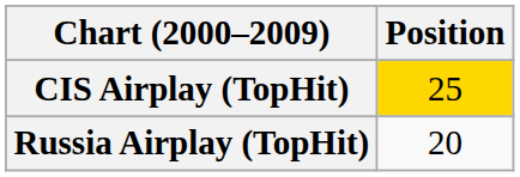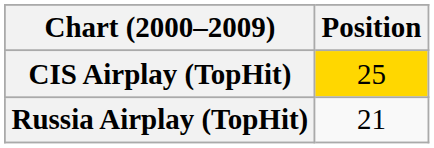Russia Airplay (TopHit) | Position: 20 -> 21
